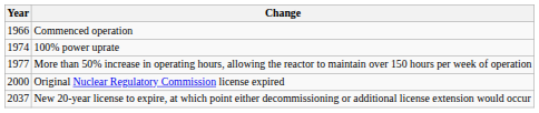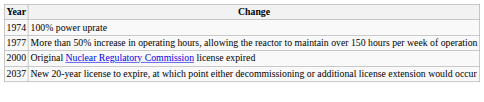- row: 1966 | Commenced operation
